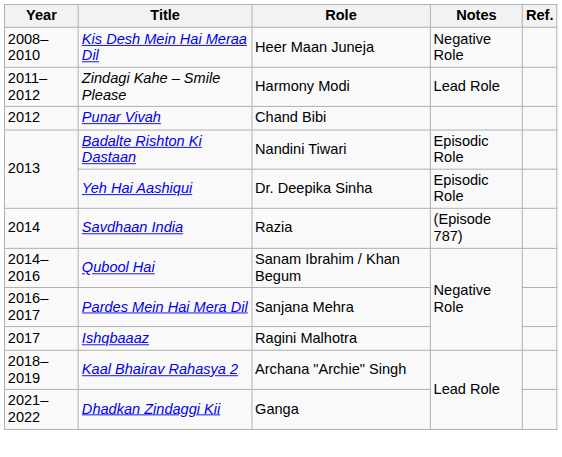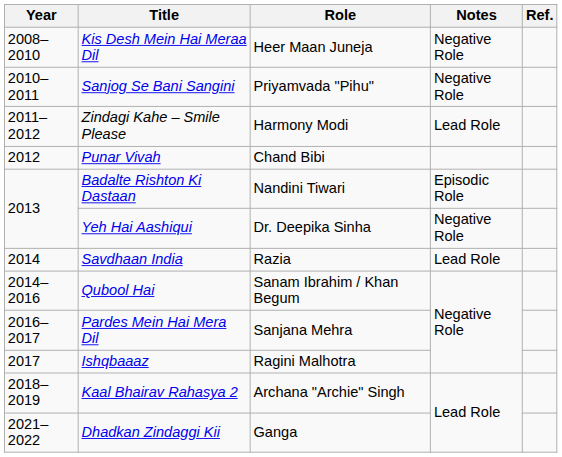+ row: 2010–2011 | Sanjog Se Bani Sangini | Priyamvada "Pihu" | Negative Role
Yeh Hai Aashiqui | Notes: Episodic Role -> Negative Role
Savdhaan India | Notes: (Episode 787) -> Lead Role
